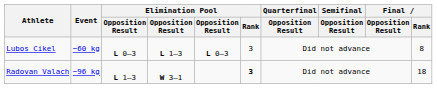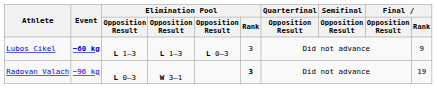Lubos Cikel | Event: normal -> bold
Lubos Cikel | column 3: L 0–3 -> L 1–3
Lubos Cikel | Final / Rank: 8 -> 9
Radovan Valach | column 3: L 1–3 -> L 0–3
Radovan Valach | Final / Rank: 18 -> 19
